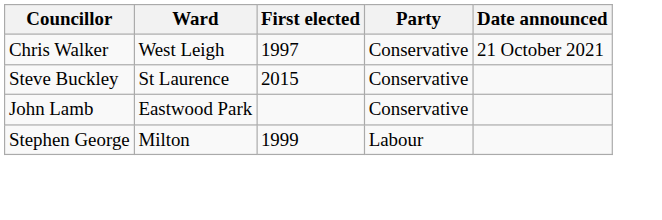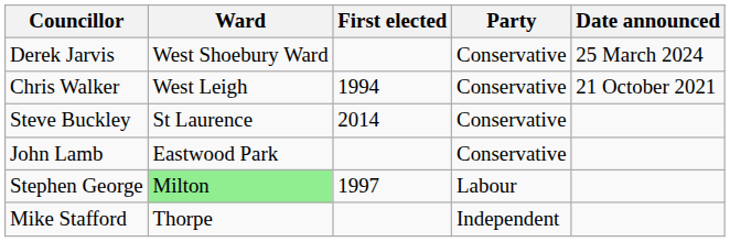+ row: Derek Jarvis | West Shoebury Ward | Conservative | 25 March 2024
Chris Walker | First elected: 1997 -> 1994
Steve Buckley | First elected: 2015 -> 2014
Stephen George | Ward: no background -> lightgreen background
Stephen George | First elected: 1999 -> 1997
+ row: Mike Stafford | Thorpe | Independent
